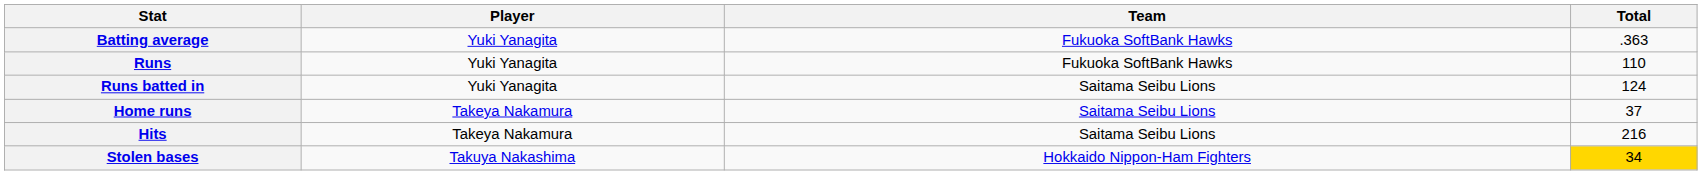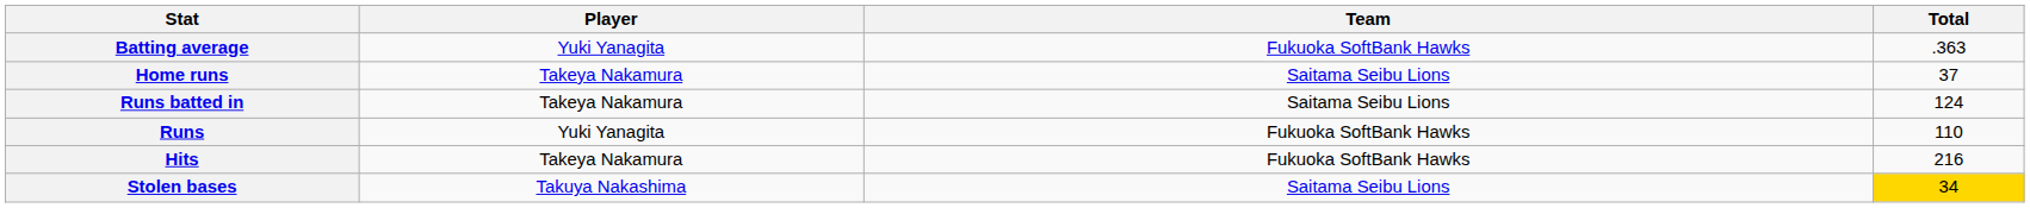rows swapped: Home runs <-> Runs
Runs batted in | Player: Yuki Yanagita -> Takeya Nakamura
Hits | Team: Saitama Seibu Lions -> Fukuoka SoftBank Hawks
Stolen bases | Team: Hokkaido Nippon-Ham Fighters -> Saitama Seibu Lions
